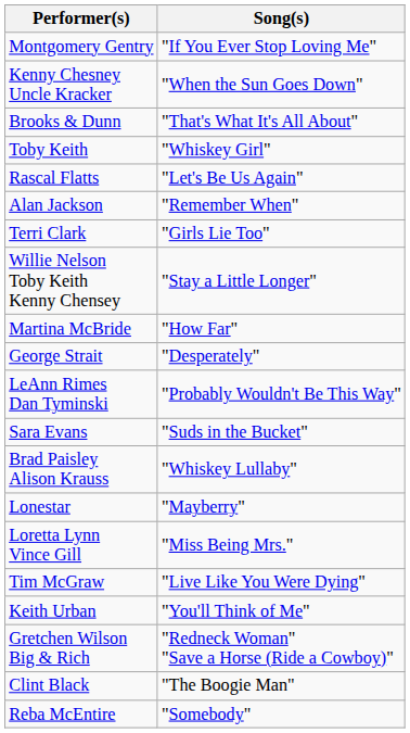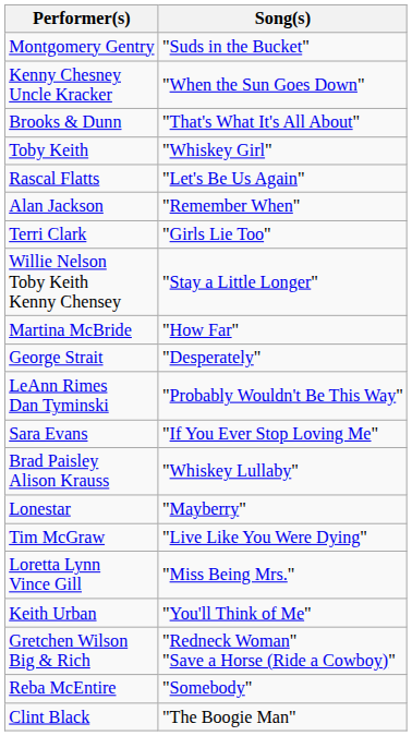Montgomery Gentry | Song(s): "If You Ever Stop Loving Me" -> "Suds in the Bucket"
Sara Evans | Song(s): "Suds in the Bucket" -> "If You Ever Stop Loving Me"
rows swapped: Tim McGraw <-> Loretta Lynn Vince Gill
rows swapped: Reba McEntire <-> Clint Black
